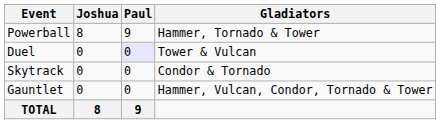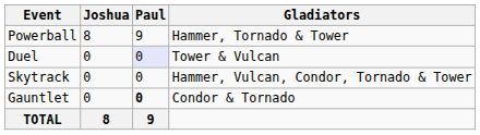Skytrack | Gladiators: Condor & Tornado -> Hammer, Vulcan, Condor, Tornado & Tower
Gauntlet | Paul: normal -> bold
Gauntlet | Gladiators: Hammer, Vulcan, Condor, Tornado & Tower -> Condor & Tornado
